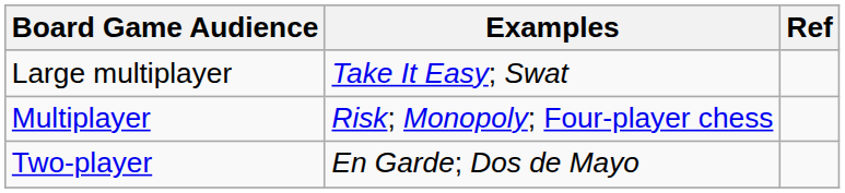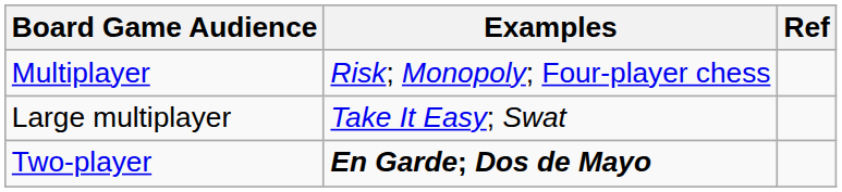rows swapped: Large multiplayer <-> Multiplayer
Two-player | Examples: normal -> bold
